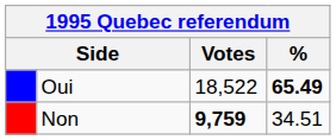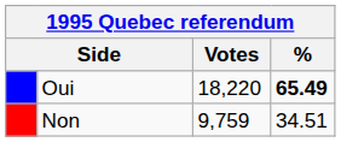Oui | Votes: 18,522 -> 18,220
Non | Votes: bold -> normal
